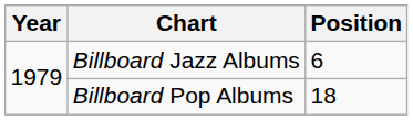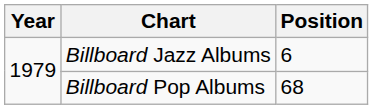Billboard Pop Albums | Position: 18 -> 68
